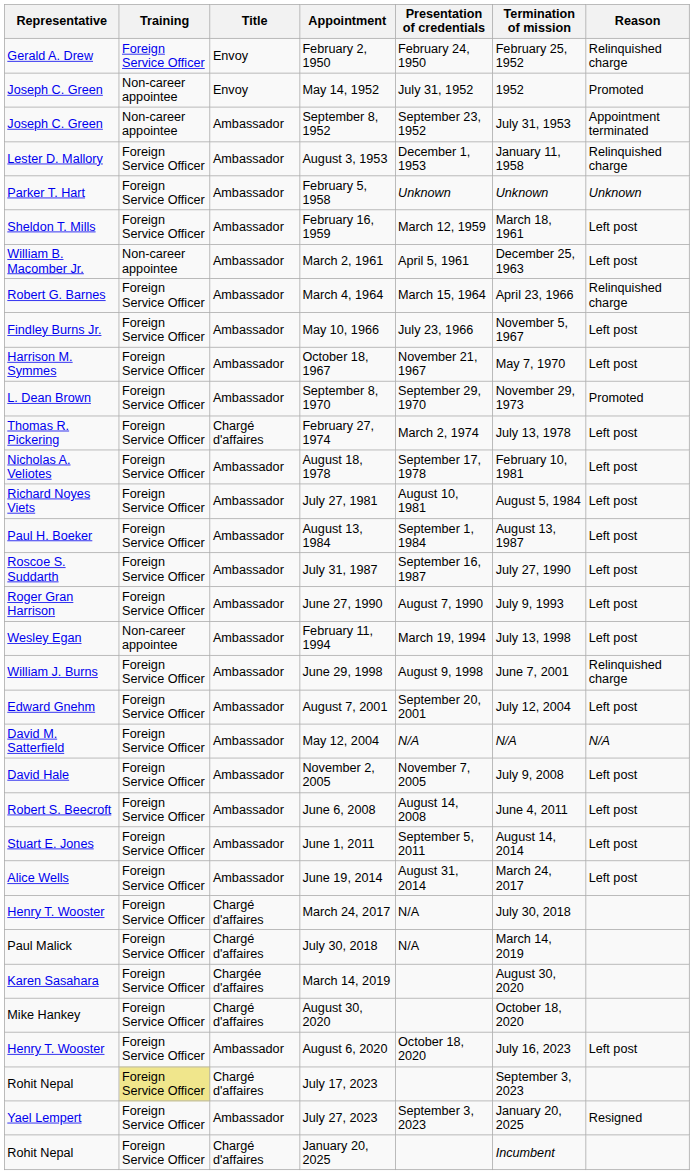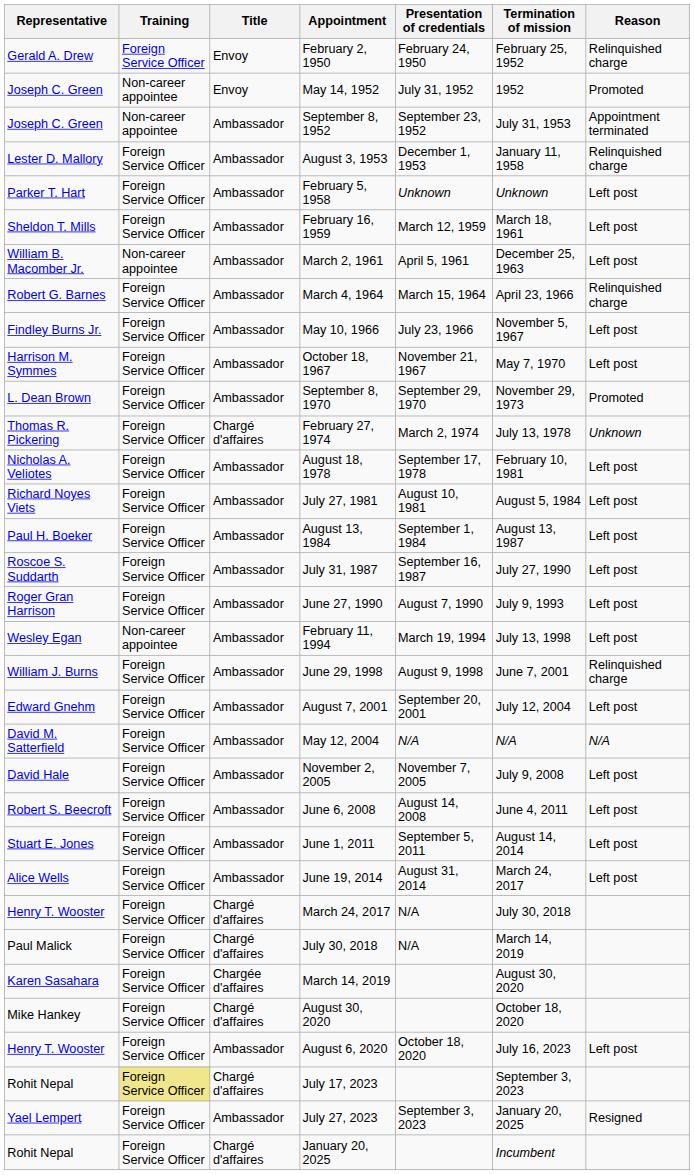February 5, 1958 | Reason: Unknown -> Left post
February 27, 1974 | Reason: Left post -> Unknown
